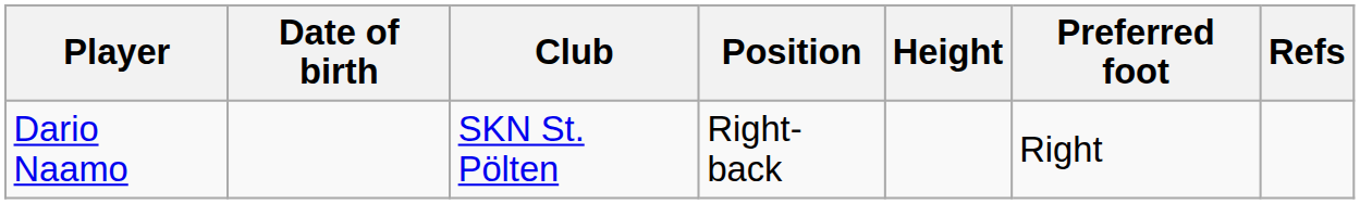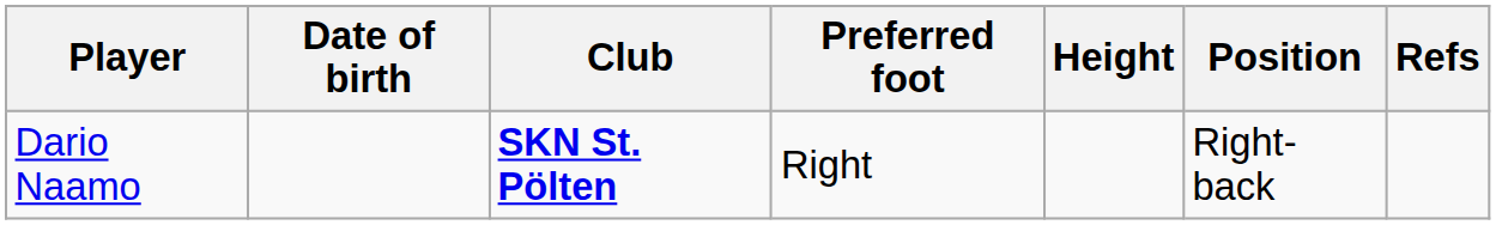columns swapped: Position <-> Preferred foot
Dario Naamo | Club: normal -> bold
